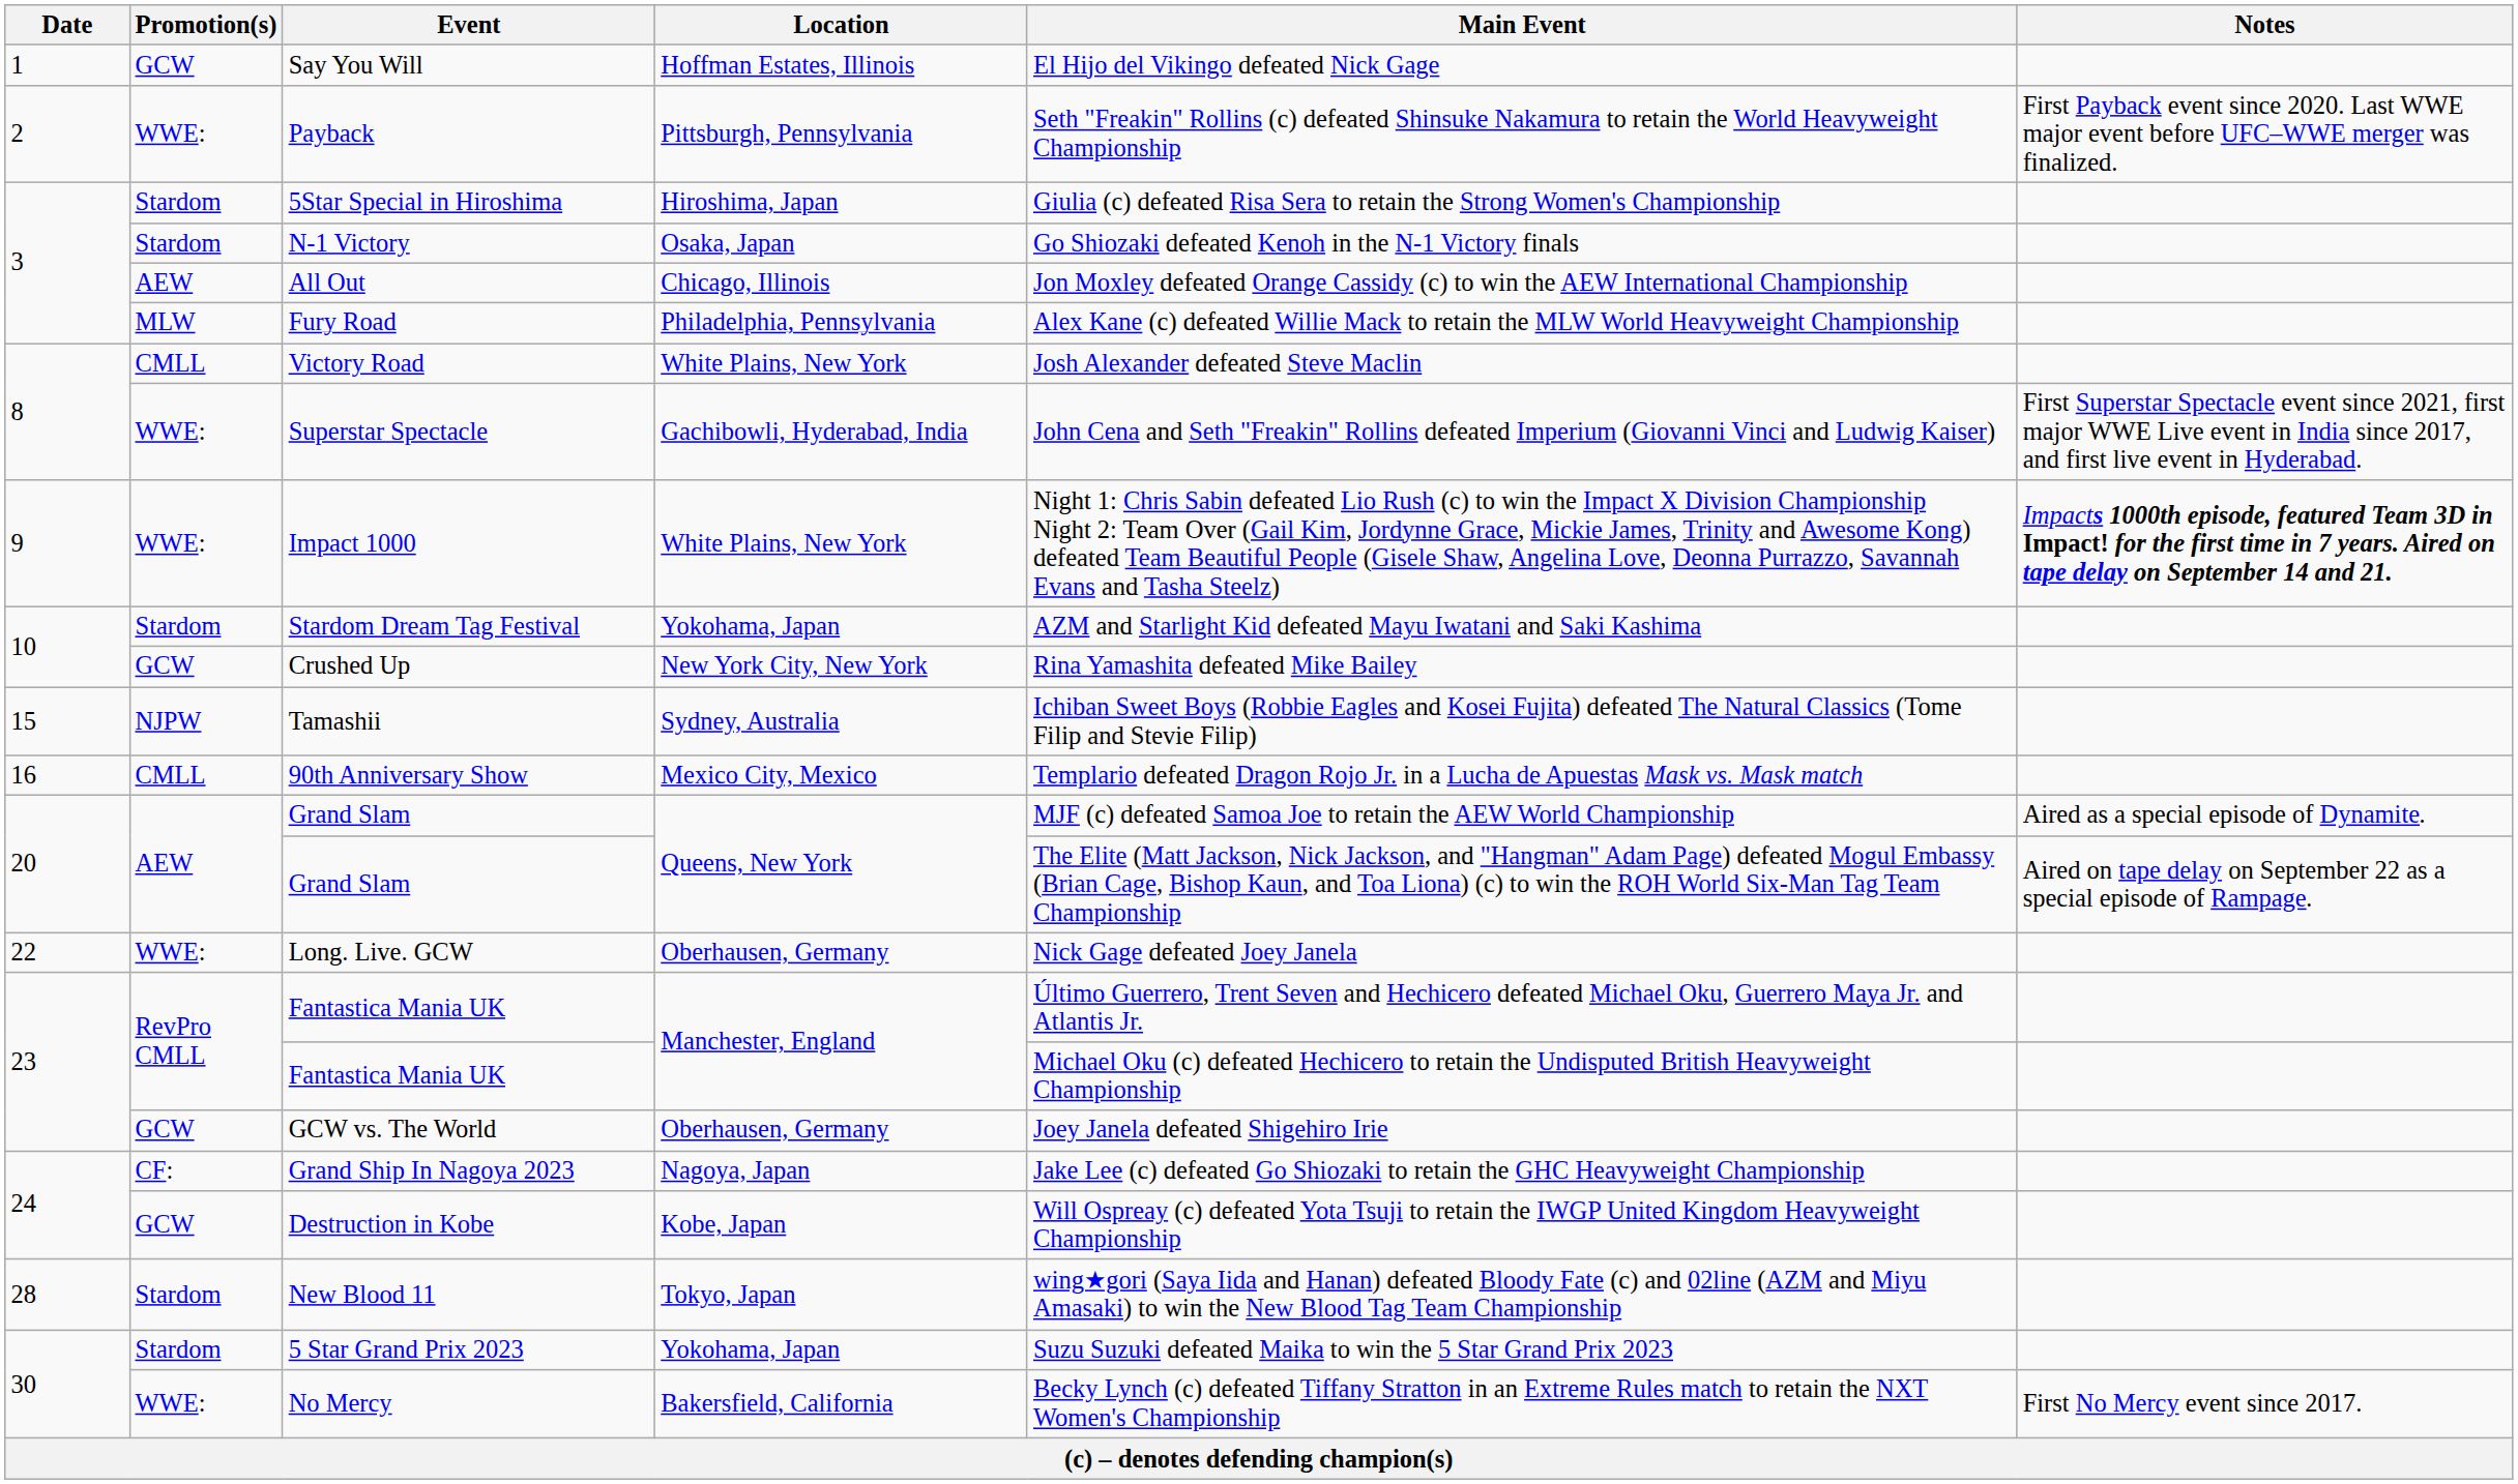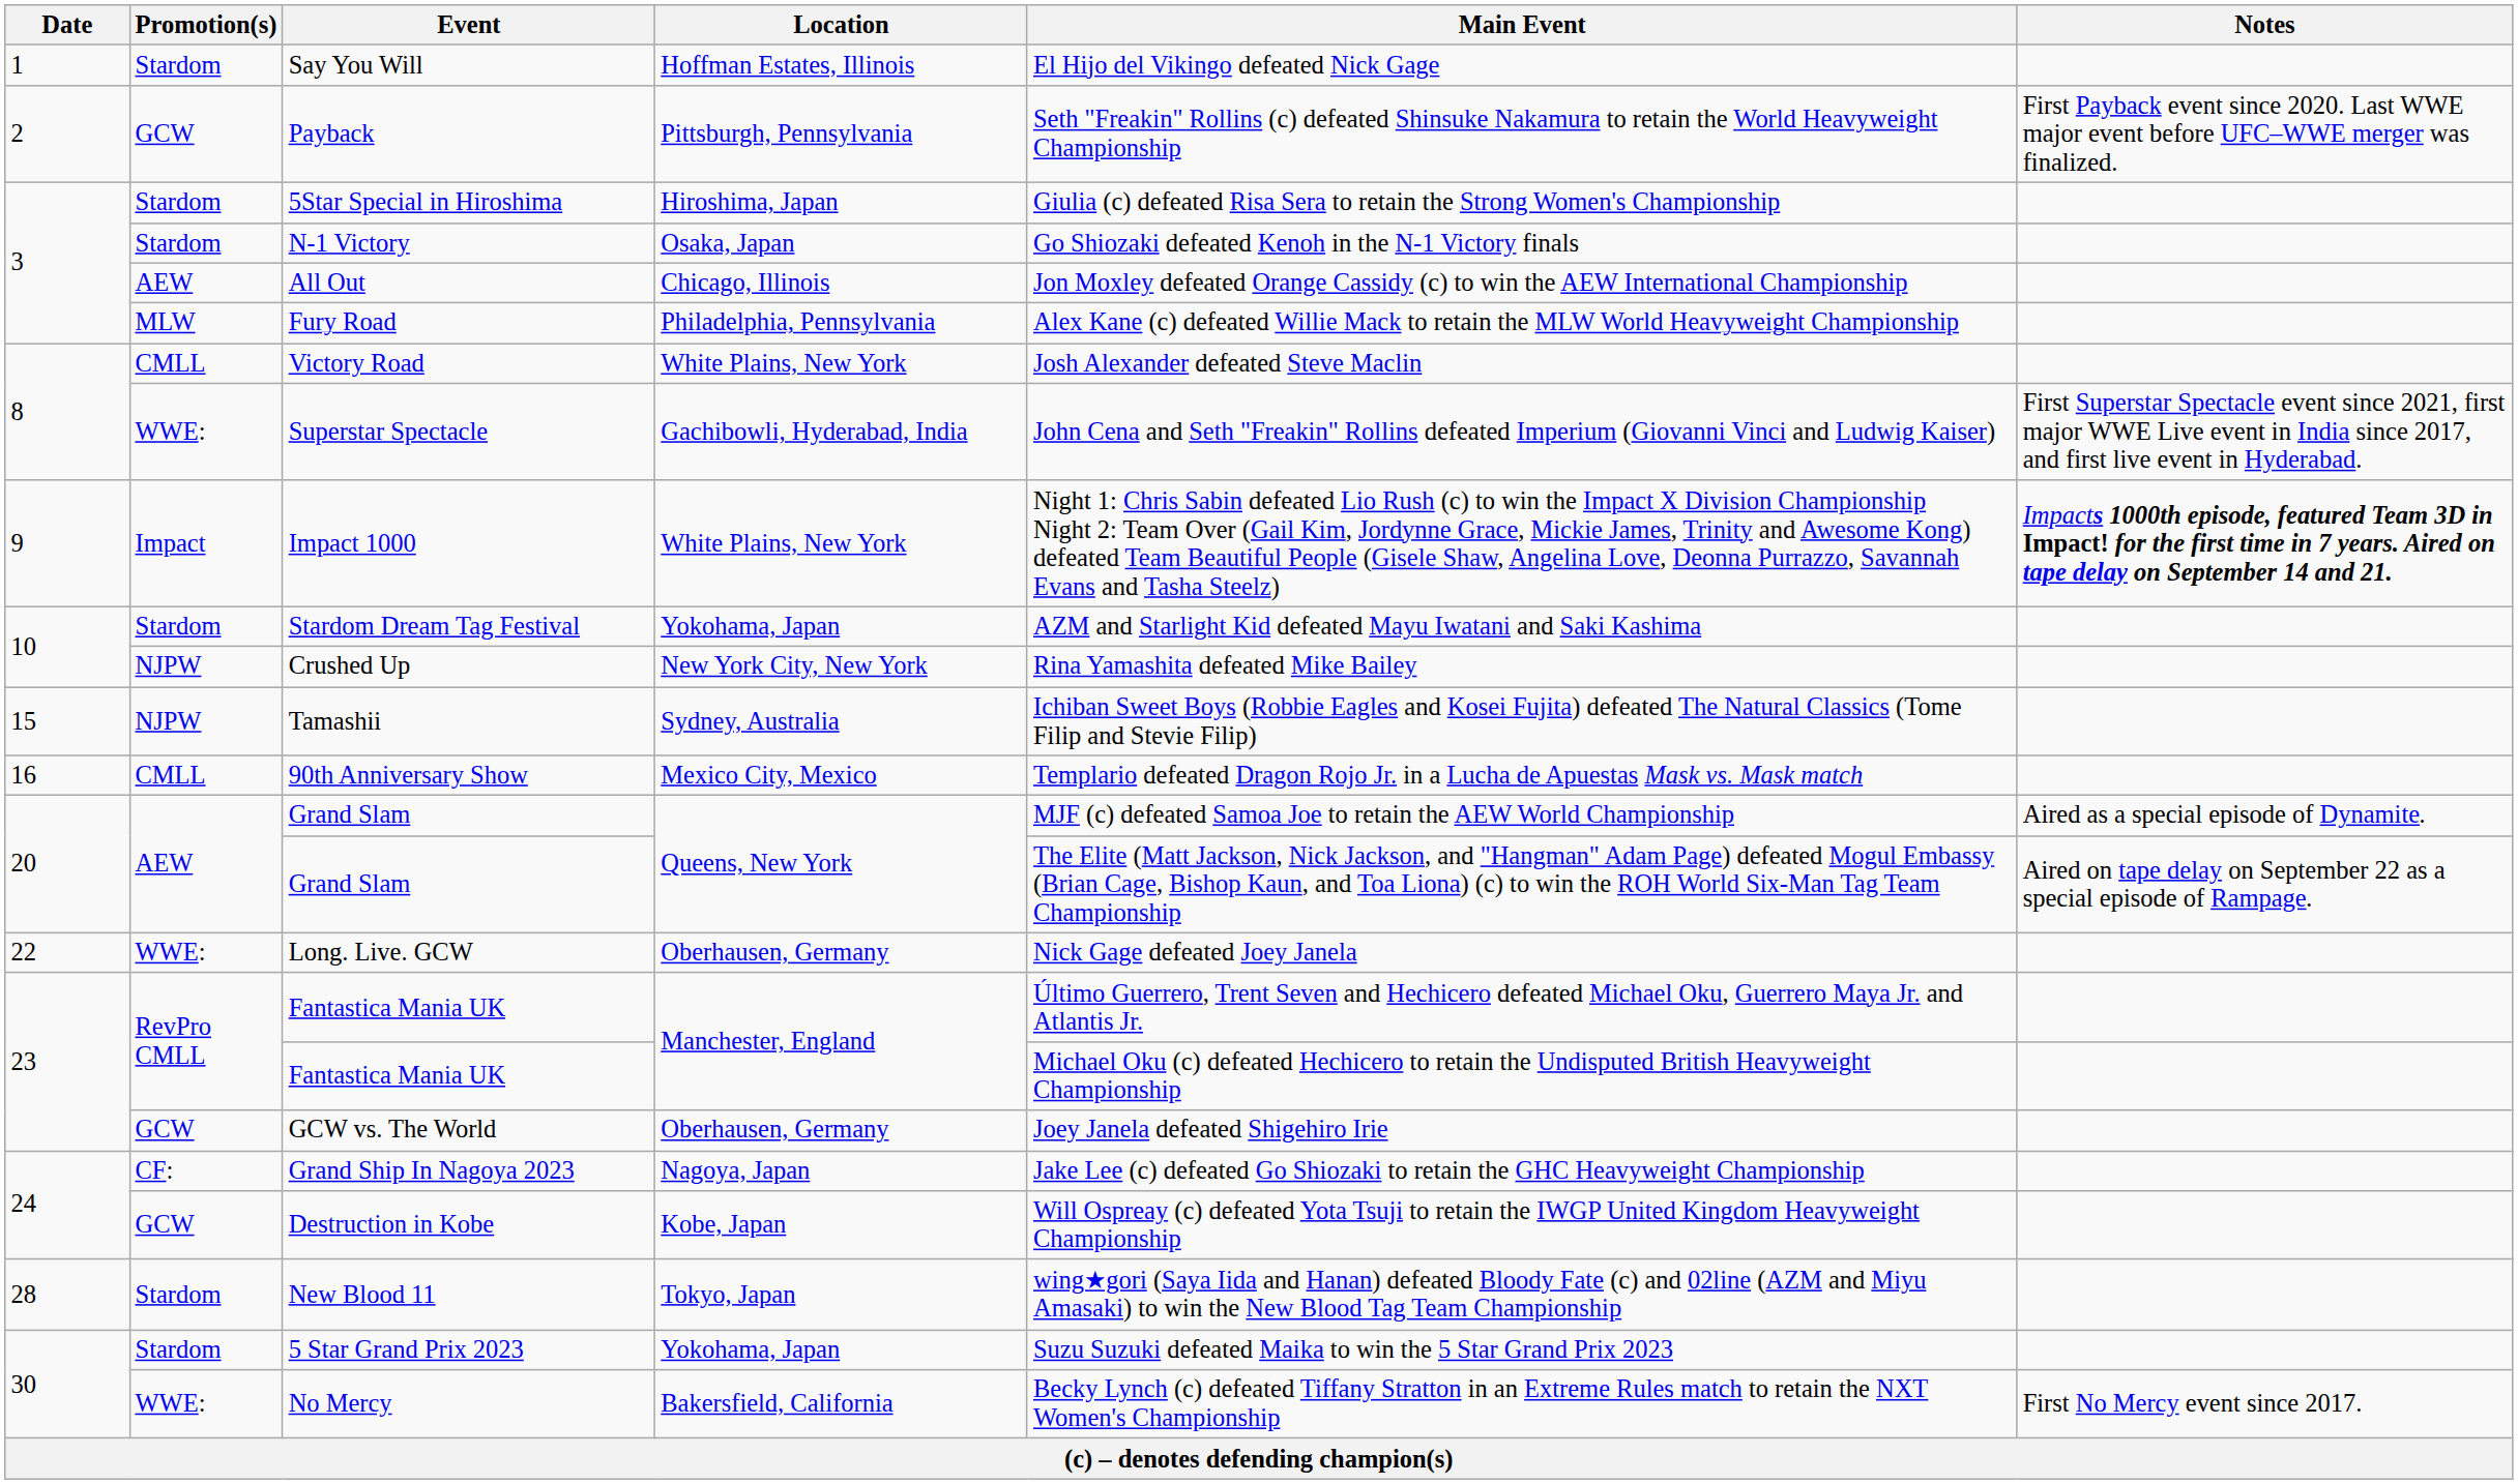Say You Will | Promotion(s): GCW -> Stardom
Payback | Promotion(s): WWE: -> GCW
Impact 1000 | Promotion(s): WWE: -> Impact
Crushed Up | Promotion(s): GCW -> NJPW
